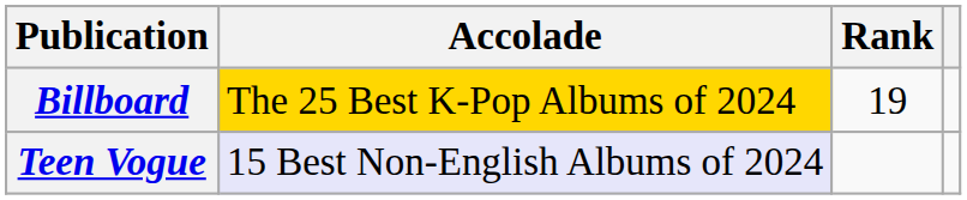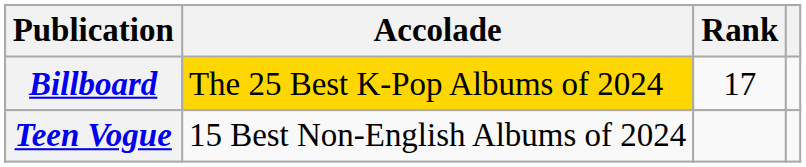Billboard | Rank: 19 -> 17
Teen Vogue | Accolade: lavender background -> no background
